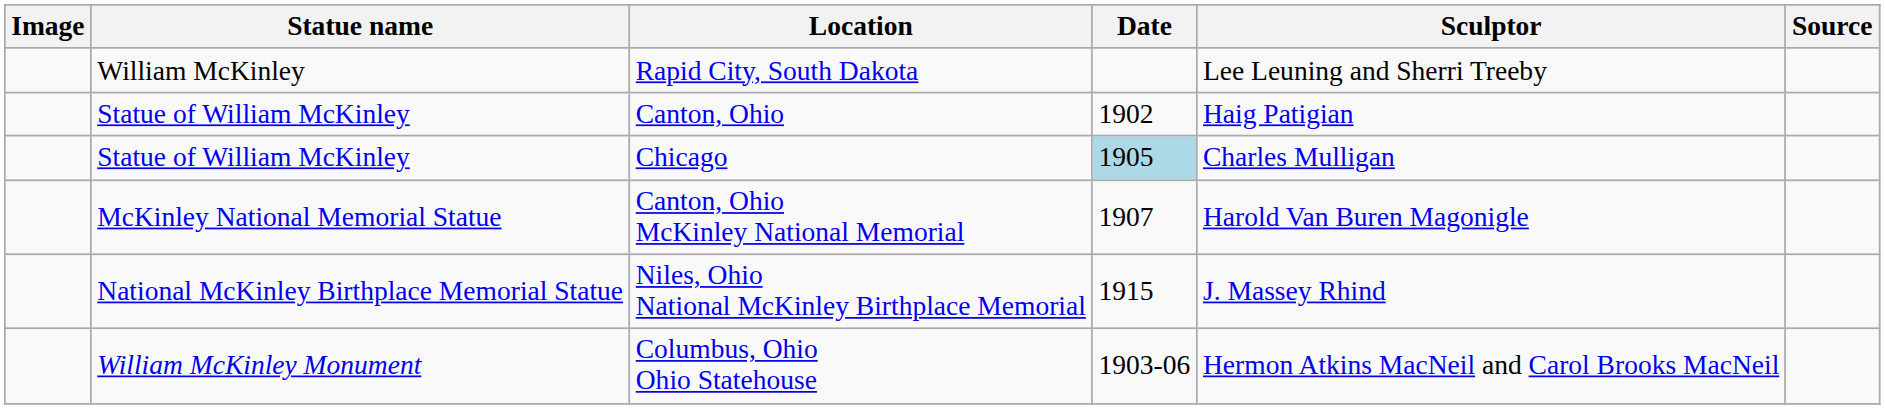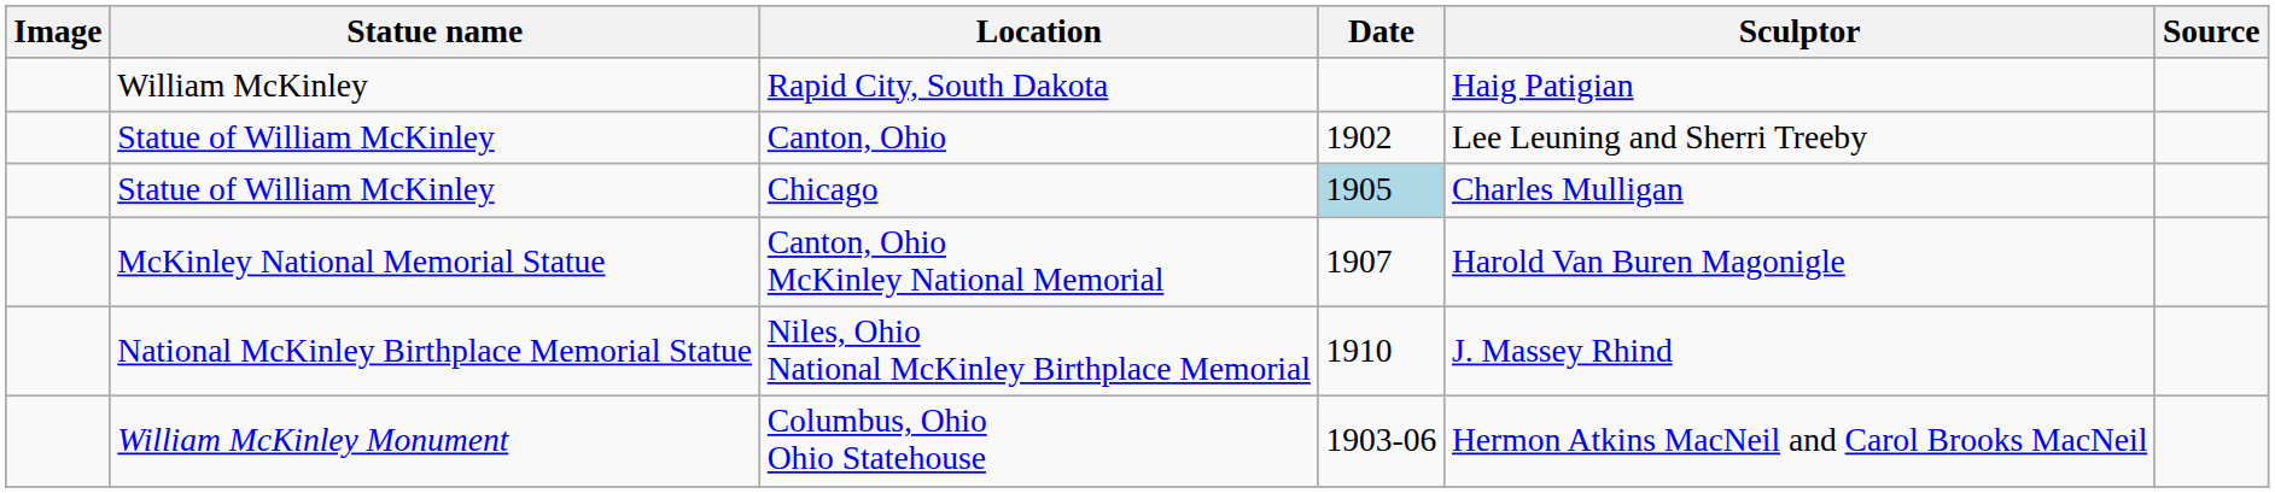Rapid City, South Dakota | Sculptor: Lee Leuning and Sherri Treeby -> Haig Patigian
Canton, Ohio | Sculptor: Haig Patigian -> Lee Leuning and Sherri Treeby
Niles, Ohio National McKinley Birthplace Memorial | Date: 1915 -> 1910
